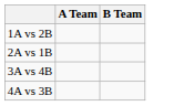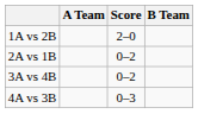+ column: Score | 2–0 | 0–2 | 0–2 | 0–3
